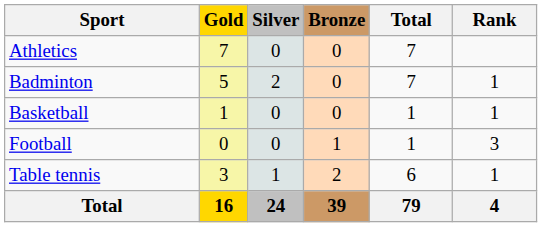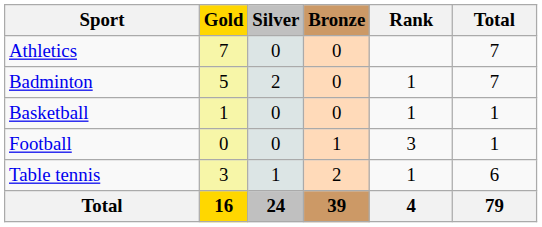columns swapped: Total <-> Rank
